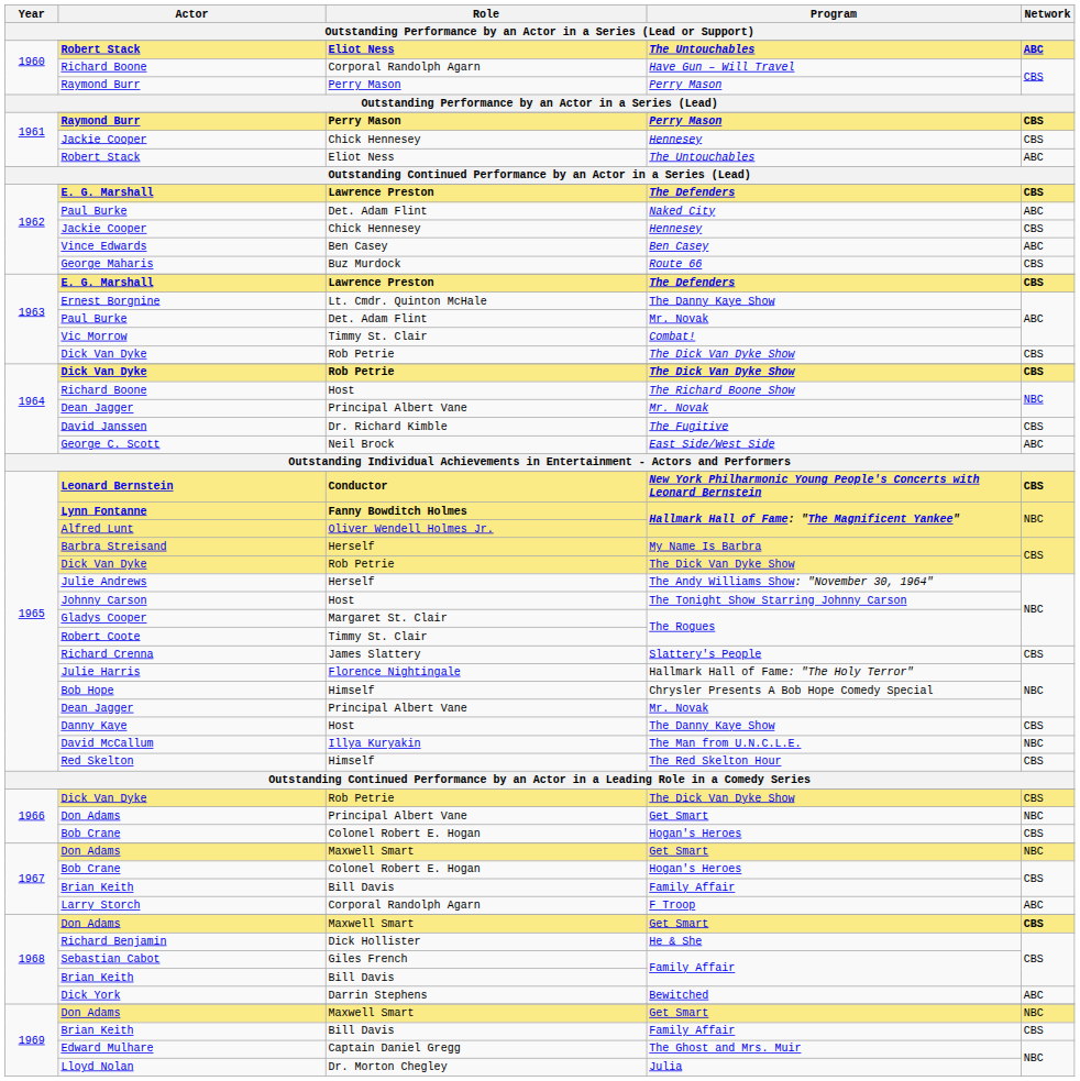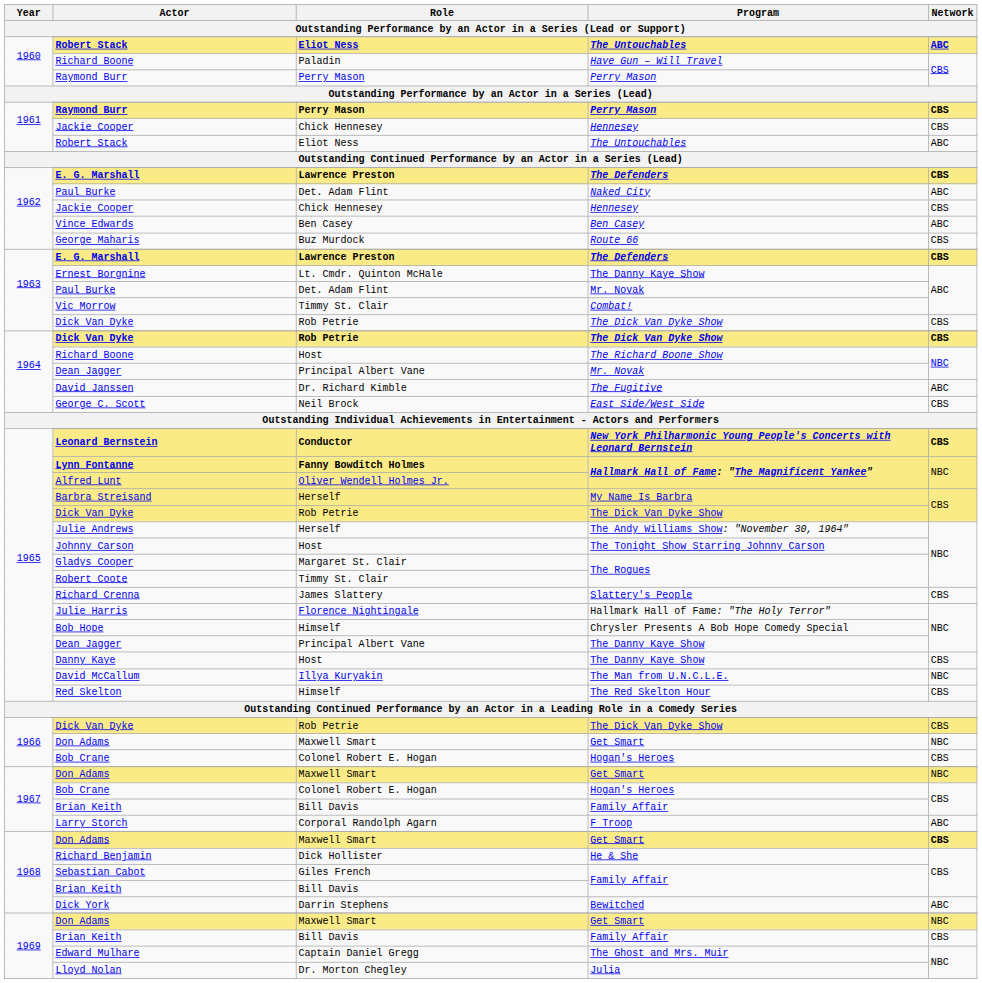1960 / Richard Boone | Role: Corporal Randolph Agarn -> Paladin
David Janssen | Network: CBS -> ABC
George C. Scott | Network: ABC -> CBS
1965 / Dean Jagger | Program: Mr. Novak -> The Danny Kaye Show
1966 / Don Adams | Role: Principal Albert Vane -> Maxwell Smart
